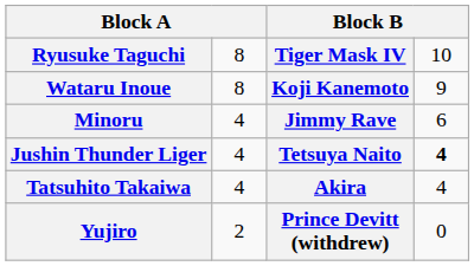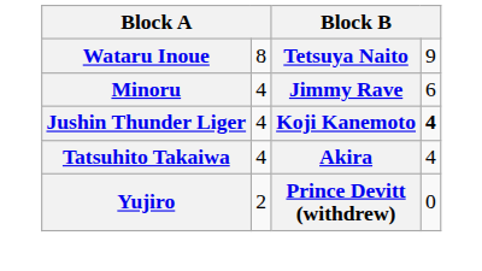- row: Ryusuke Taguchi | 8 | Tiger Mask IV | 10
Wataru Inoue | column 3: Koji Kanemoto -> Tetsuya Naito
Jushin Thunder Liger | column 3: Tetsuya Naito -> Koji Kanemoto
